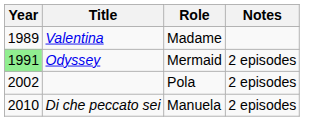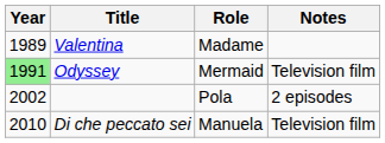Odyssey | Notes: 2 episodes -> Television film
Di che peccato sei | Notes: 2 episodes -> Television film
